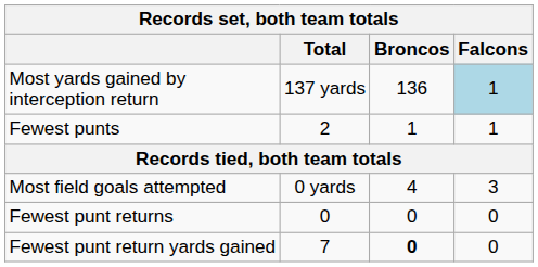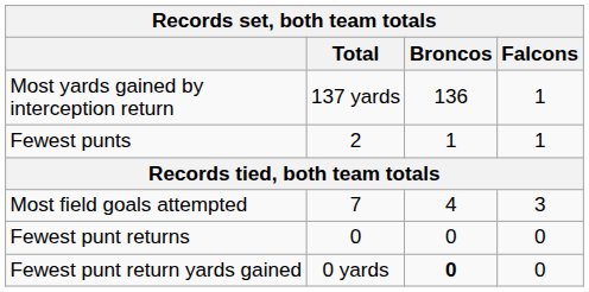Most yards gained by interception return | Falcons: lightblue background -> no background
Most field goals attempted | Total: 0 yards -> 7
Fewest punt return yards gained | Total: 7 -> 0 yards
